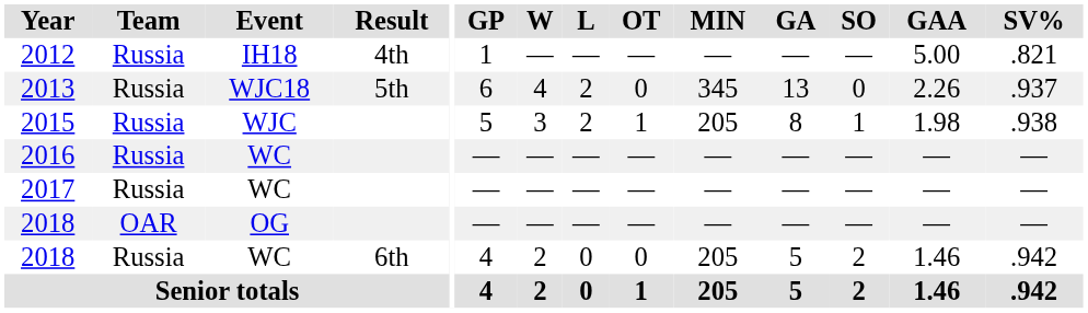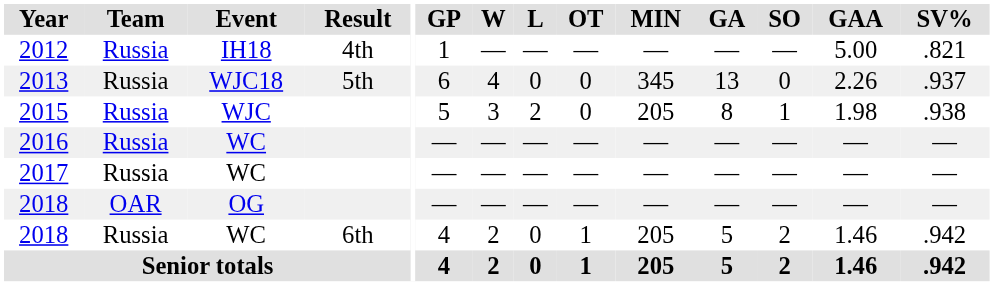2013 | L: 2 -> 0
2015 | OT: 1 -> 0
2018 / WC | OT: 0 -> 1
